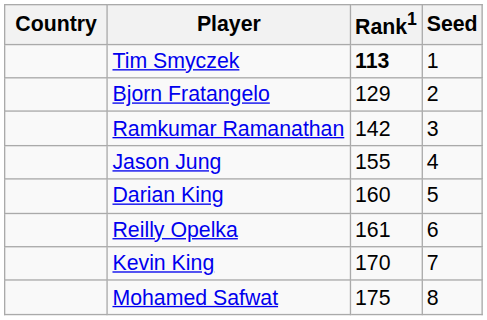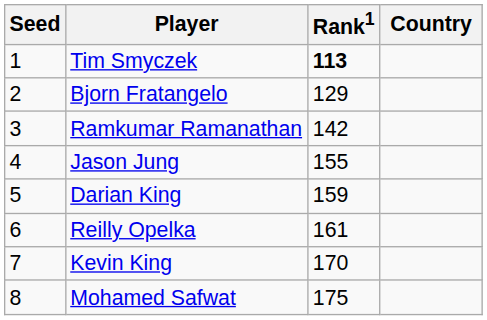columns swapped: Country <-> Seed
Darian King | Rank1: 160 -> 159
